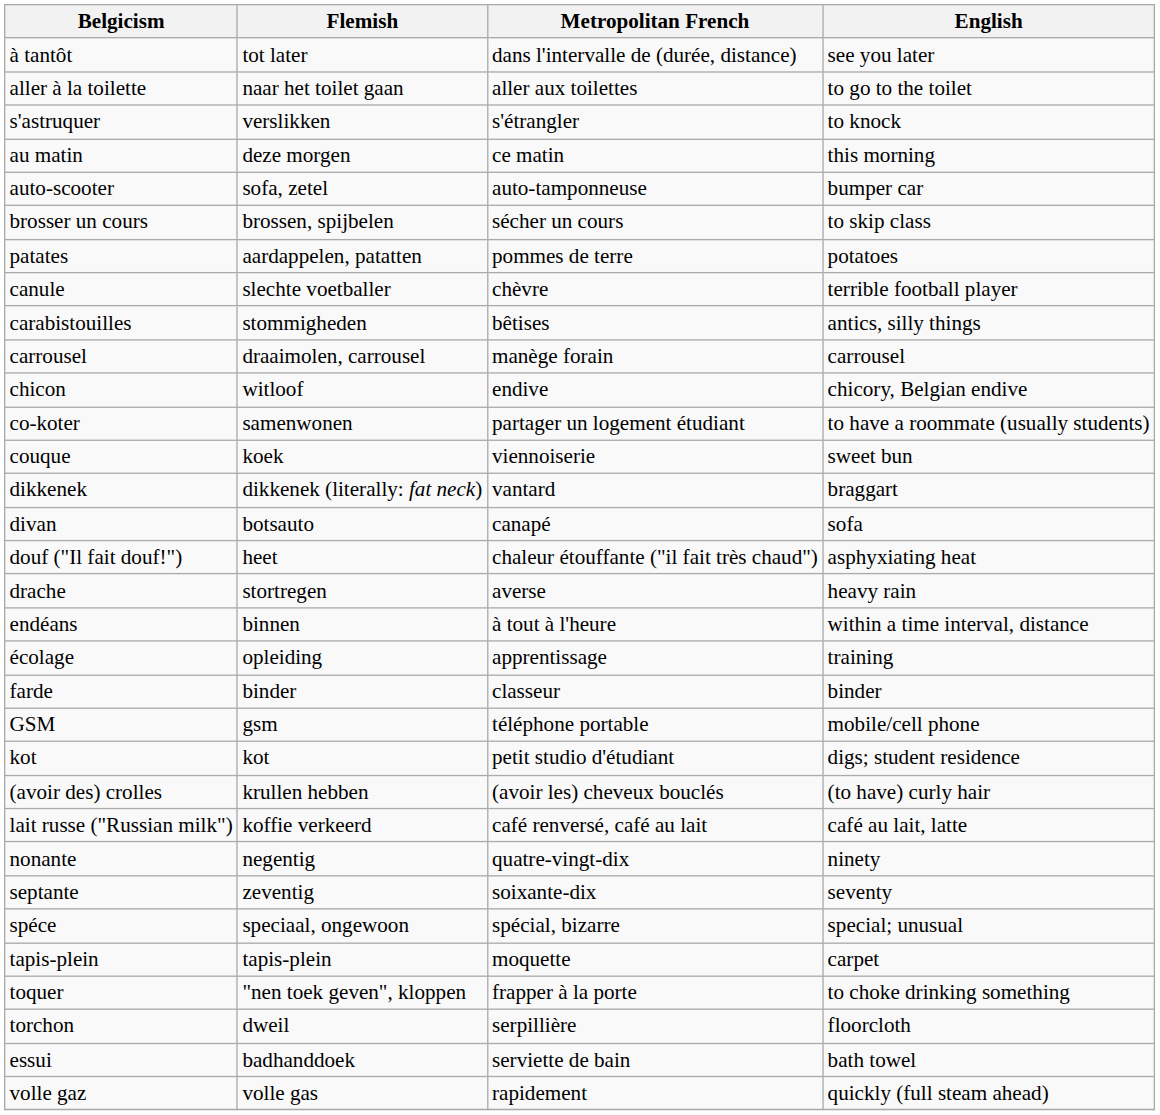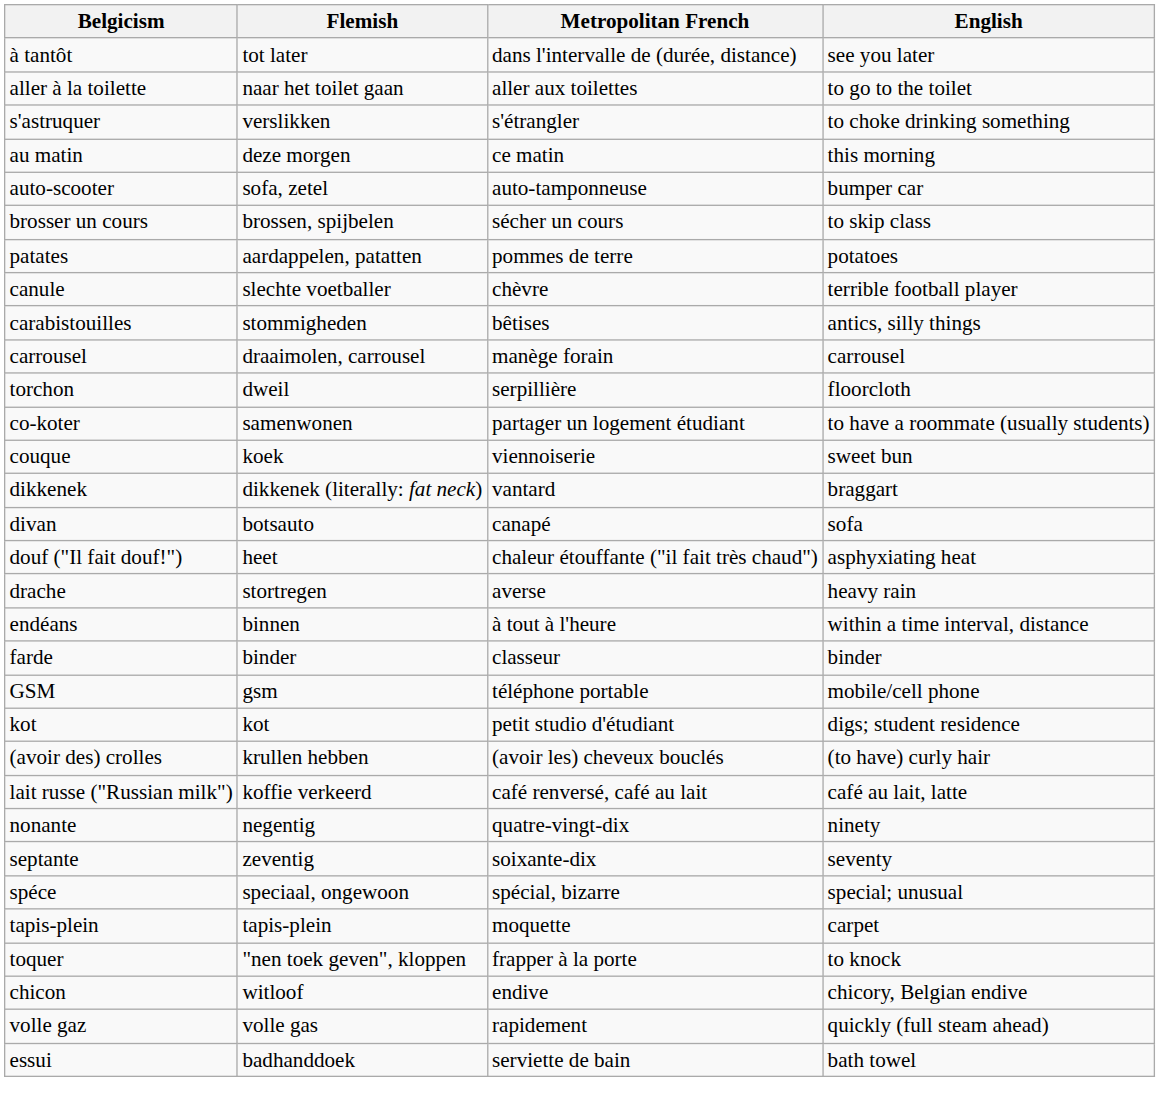s'astruquer | English: to knock -> to choke drinking something
rows swapped: chicon <-> torchon
- row: écolage | opleiding | apprentissage | training
toquer | English: to choke drinking something -> to knock
rows swapped: essui <-> volle gaz
